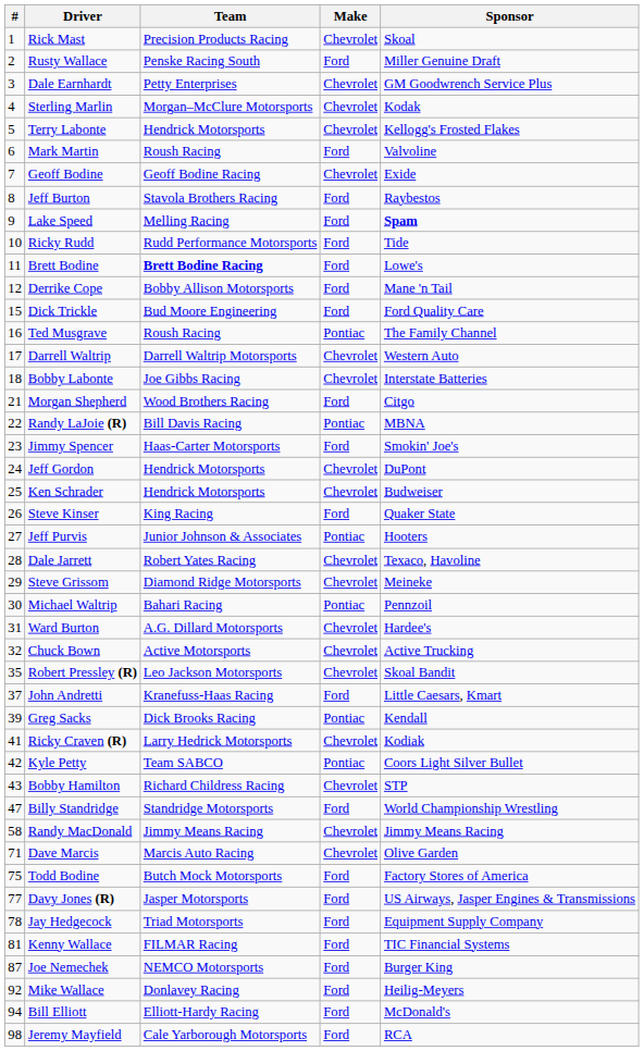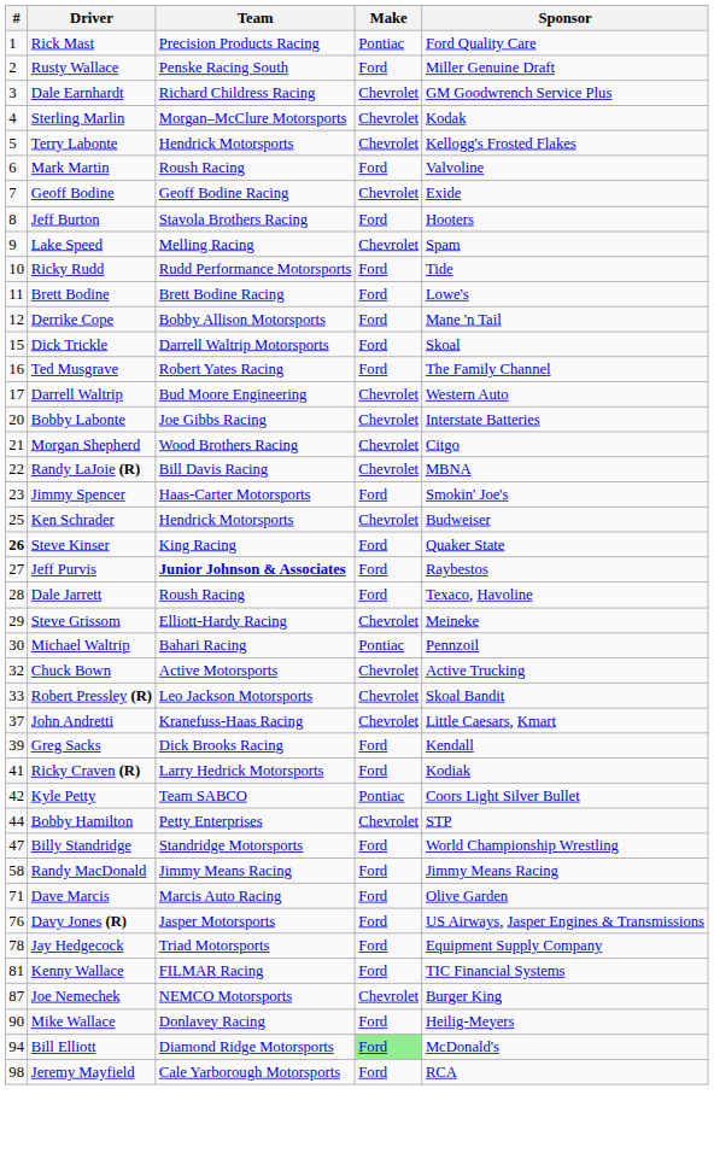Rick Mast | Make: Chevrolet -> Pontiac
Rick Mast | Sponsor: Skoal -> Ford Quality Care
Dale Earnhardt | Team: Petty Enterprises -> Richard Childress Racing
Jeff Burton | Sponsor: Raybestos -> Hooters
Lake Speed | Make: Ford -> Chevrolet
Lake Speed | Sponsor: bold -> normal
Brett Bodine | Team: bold -> normal
Dick Trickle | Team: Bud Moore Engineering -> Darrell Waltrip Motorsports
Dick Trickle | Sponsor: Ford Quality Care -> Skoal
Ted Musgrave | Team: Roush Racing -> Robert Yates Racing
Ted Musgrave | Make: Pontiac -> Ford
Darrell Waltrip | Team: Darrell Waltrip Motorsports -> Bud Moore Engineering
Bobby Labonte | #: 18 -> 20
Morgan Shepherd | Make: Ford -> Chevrolet
Randy LaJoie (R) | Make: Pontiac -> Chevrolet
- row: 24 | Jeff Gordon | Hendrick Motorsports | Chevrolet | DuPont
Steve Kinser | #: normal -> bold
Jeff Purvis | Team: normal -> bold
Jeff Purvis | Make: Pontiac -> Ford
Jeff Purvis | Sponsor: Hooters -> Raybestos
Dale Jarrett | Team: Robert Yates Racing -> Roush Racing
Dale Jarrett | Make: Chevrolet -> Ford
Steve Grissom | Team: Diamond Ridge Motorsports -> Elliott-Hardy Racing
- row: 31 | Ward Burton | A.G. Dillard Motorsports | Chevrolet | Hardee's
Robert Pressley (R) | #: 35 -> 33
John Andretti | Make: Ford -> Chevrolet
Greg Sacks | Make: Pontiac -> Ford
Ricky Craven (R) | Make: Chevrolet -> Ford
Bobby Hamilton | #: 43 -> 44
Bobby Hamilton | Team: Richard Childress Racing -> Petty Enterprises
Randy MacDonald | Make: Chevrolet -> Ford
Dave Marcis | Make: Chevrolet -> Ford
- row: 75 | Todd Bodine | Butch Mock Motorsports | Ford | Factory Stores of America
Davy Jones (R) | #: 77 -> 76
Joe Nemechek | Make: Ford -> Chevrolet
Mike Wallace | #: 92 -> 90
Bill Elliott | Team: Elliott-Hardy Racing -> Diamond Ridge Motorsports
Bill Elliott | Make: no background -> lightgreen background
